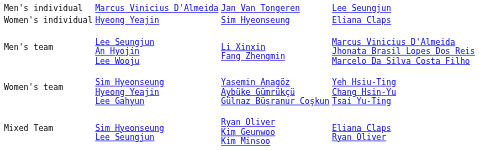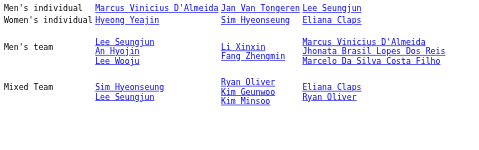- row: Women's team | Sim Hyeonseung Hyeong Yeajin Lee Gahyun | Yasemin Anagöz Aybüke Gümrükçü Gülnaz Büşranur Coşkun | Yeh Hsiu-Ting Chang Hsin-Yu Tsai Yu-Ting
